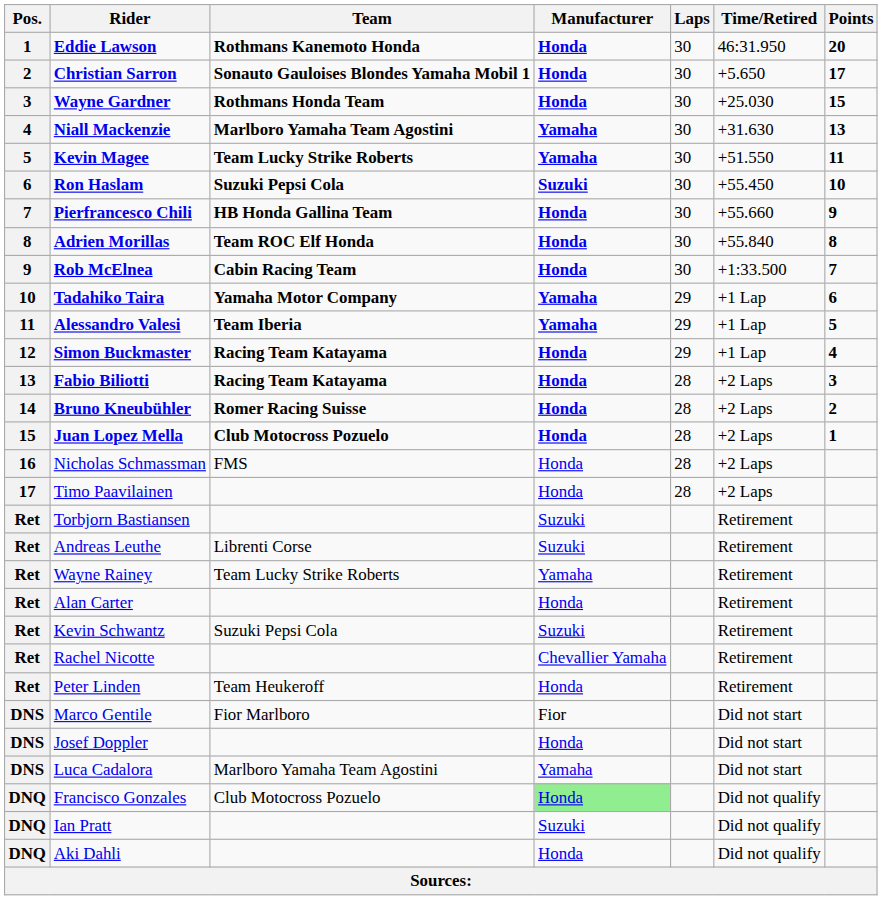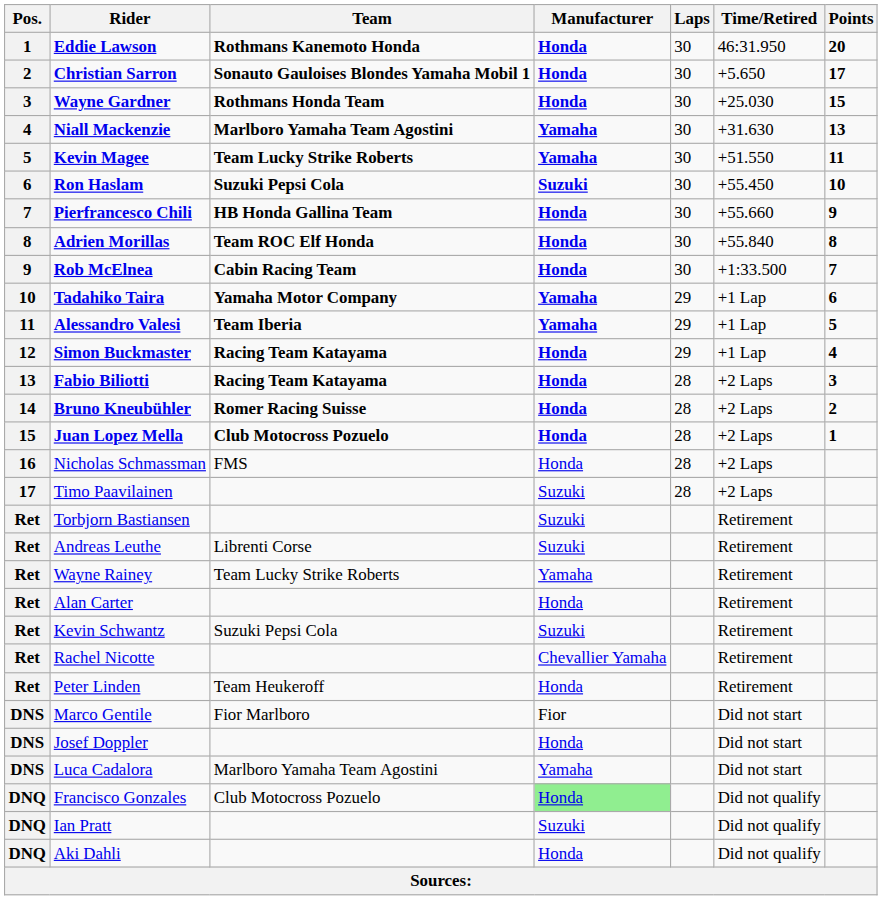Timo Paavilainen | Manufacturer: Honda -> Suzuki
